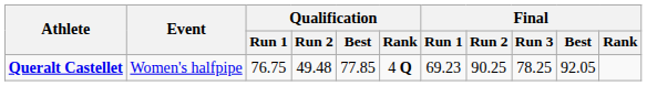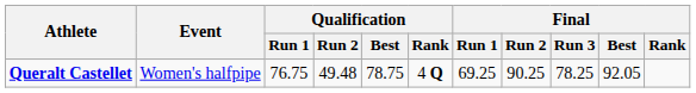Queralt Castellet | Qualification / Best: 77.85 -> 78.75
Queralt Castellet | Final / Run 1: 69.23 -> 69.25
